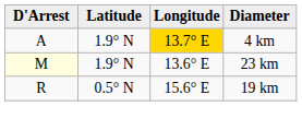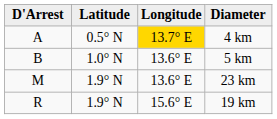4 km | Latitude: 1.9° N -> 0.5° N
+ row: B | 1.0° N | 13.6° E | 5 km
23 km | D'Arrest: lightyellow background -> no background
19 km | Latitude: 0.5° N -> 1.9° N
